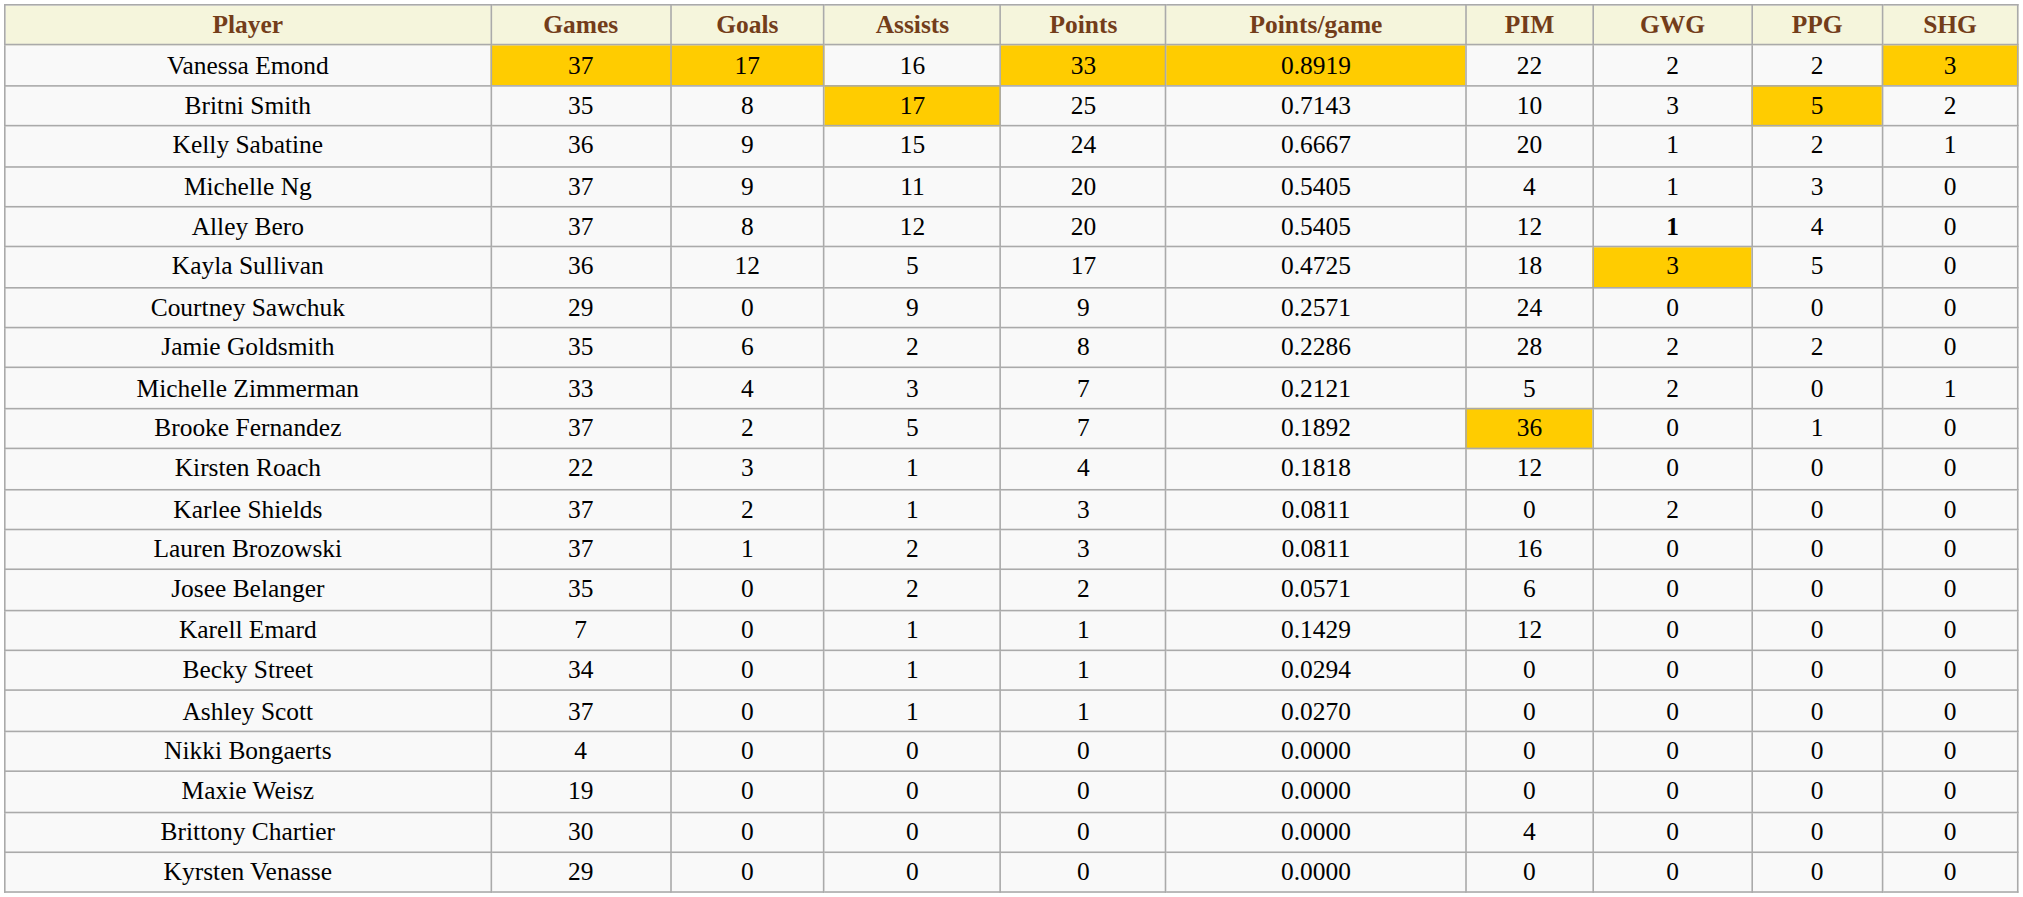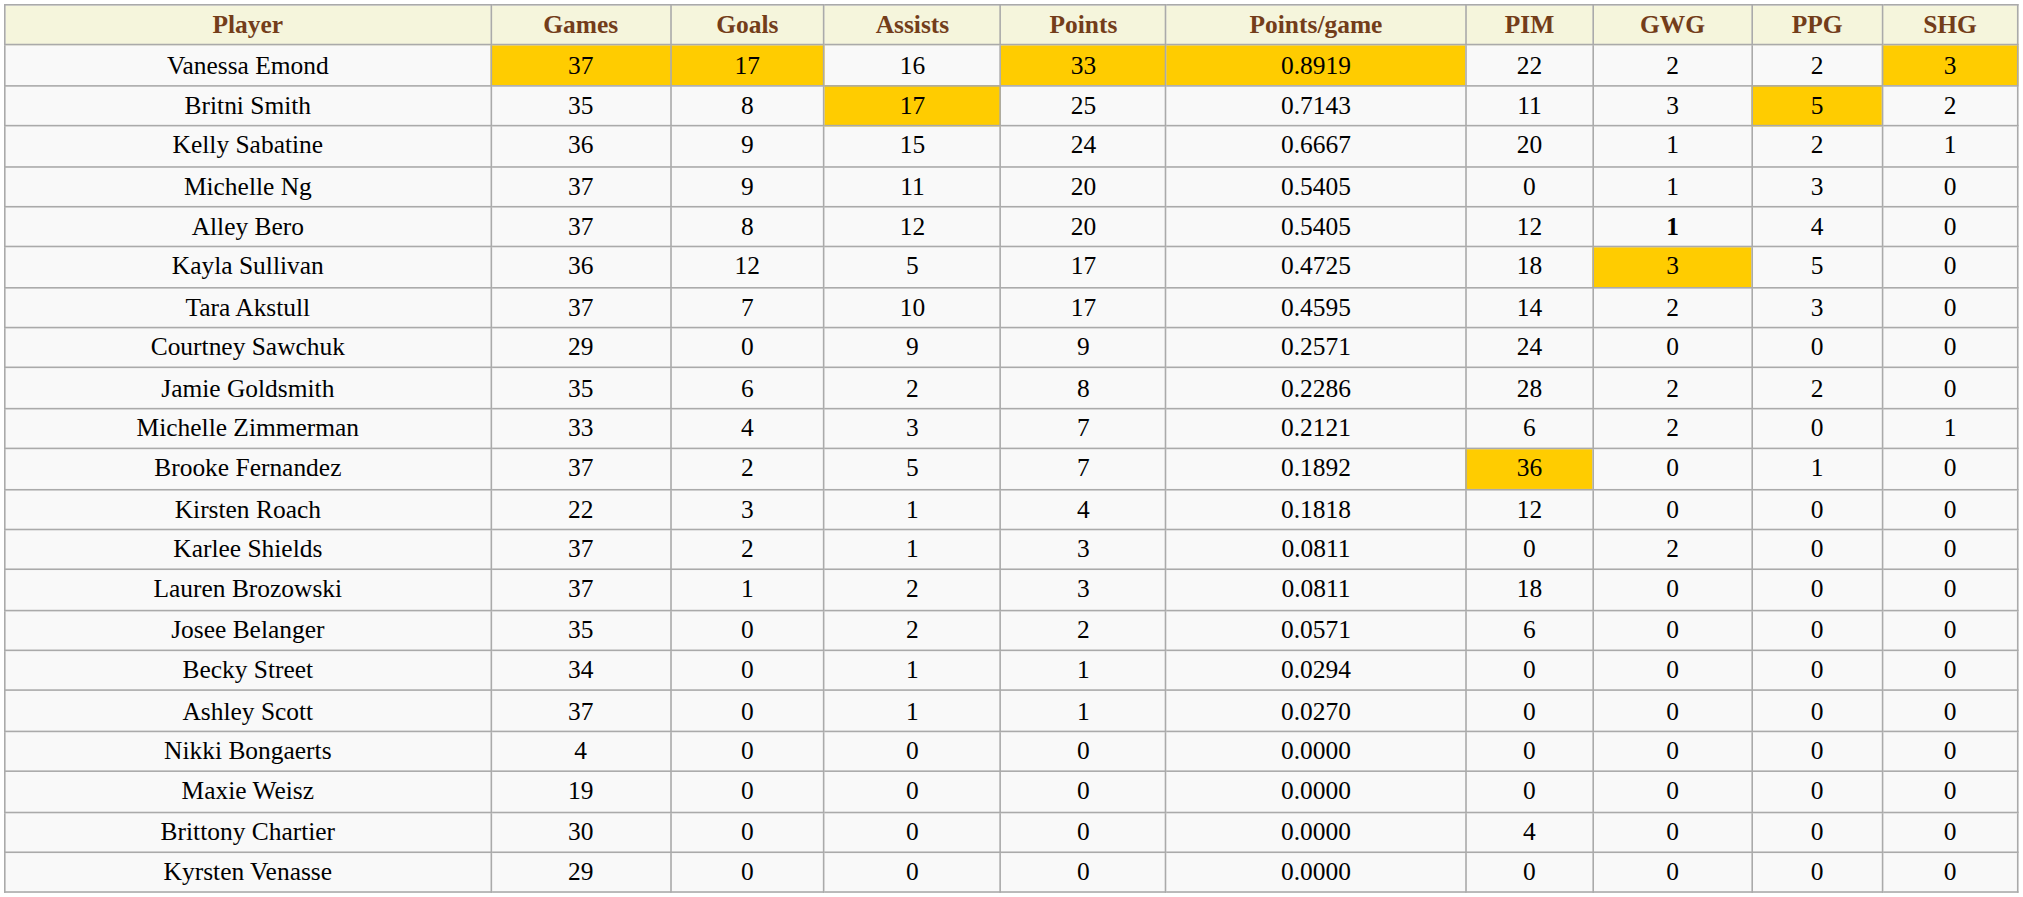Britni Smith | PIM: 10 -> 11
Michelle Ng | PIM: 4 -> 0
+ row: Tara Akstull | 37 | 7 | 10 | 17 | 0.4595 | 14 | 2 | 3 | 0
Michelle Zimmerman | PIM: 5 -> 6
Lauren Brozowski | PIM: 16 -> 18
- row: Karell Emard | 7 | 0 | 1 | 1 | 0.1429 | 12 | 0 | 0 | 0
